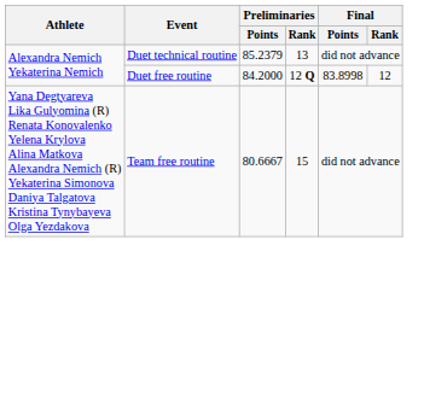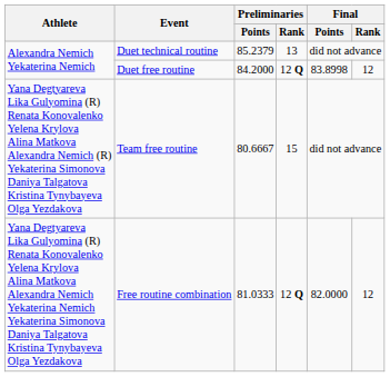+ row: Yana Degtyareva Lika Gulyomina (R) Renata Konovalenko Yelena Krylova Alina Matkova Alexandra Nemich Yekaterina Nemich Yekaterina Simonova Daniya Talgatova Kristina Tynybayeva Olga Yezdakova | Free routine combination | 81.0333 | 12 Q | 82.0000 | 12
